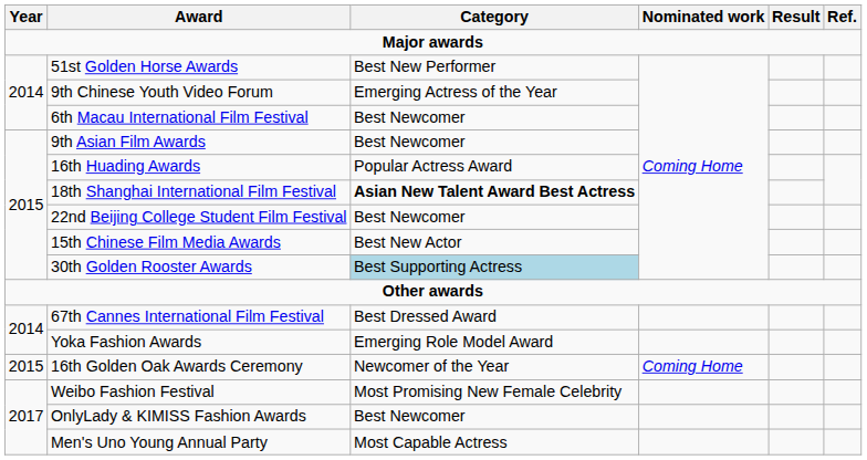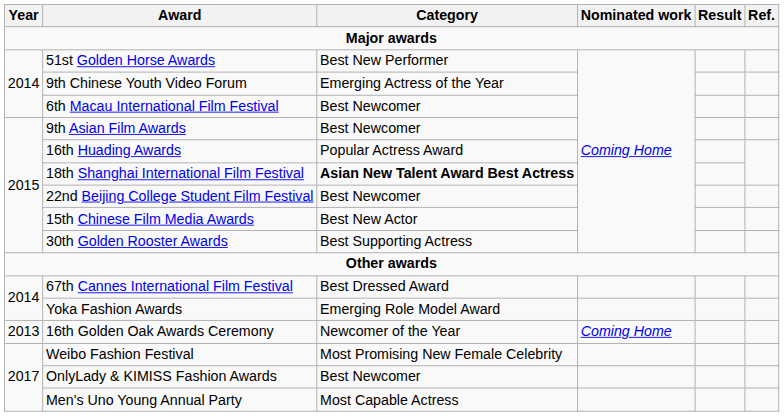30th Golden Rooster Awards | Category: lightblue background -> no background
16th Golden Oak Awards Ceremony | Year: 2015 -> 2013
